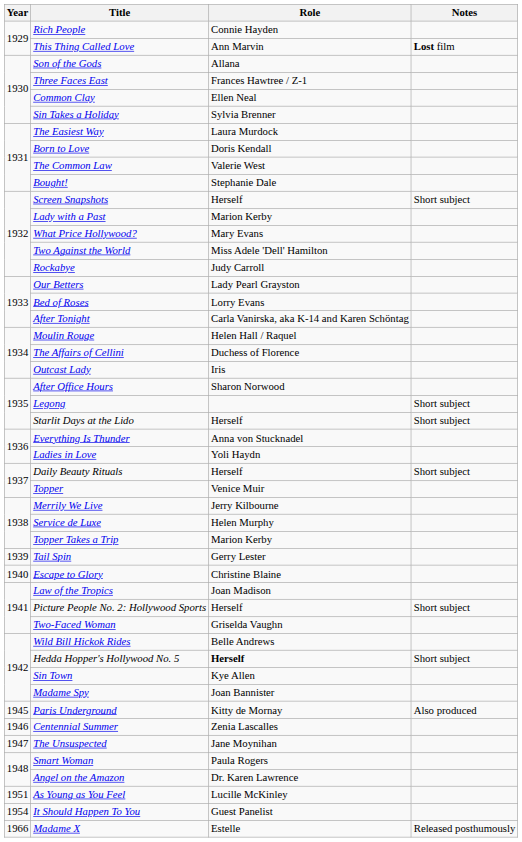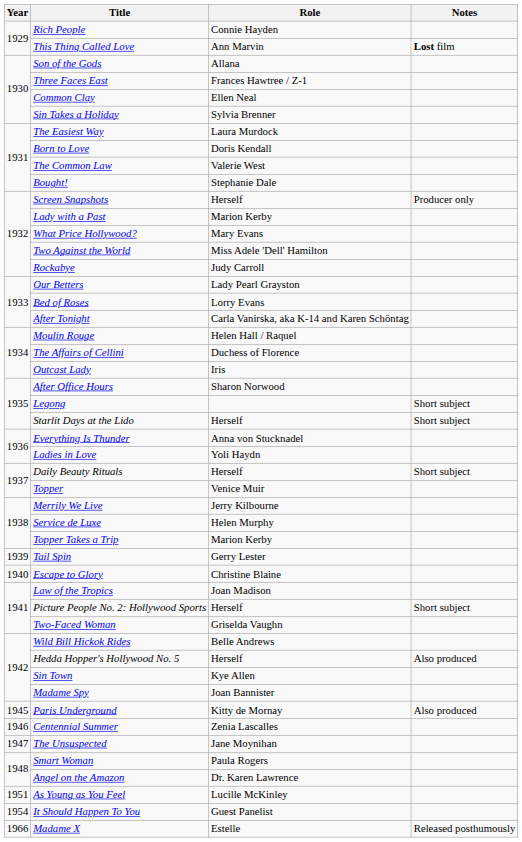Screen Snapshots | Notes: Short subject -> Producer only
Hedda Hopper's Hollywood No. 5 | Role: bold -> normal
Hedda Hopper's Hollywood No. 5 | Notes: Short subject -> Also produced
